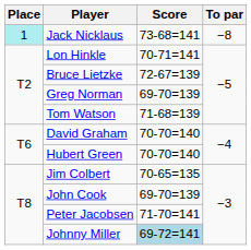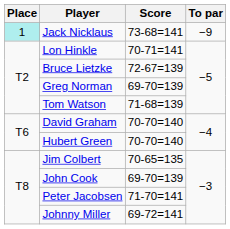Jack Nicklaus | To par: −8 -> −9
Johnny Miller | Score: lightblue background -> no background
